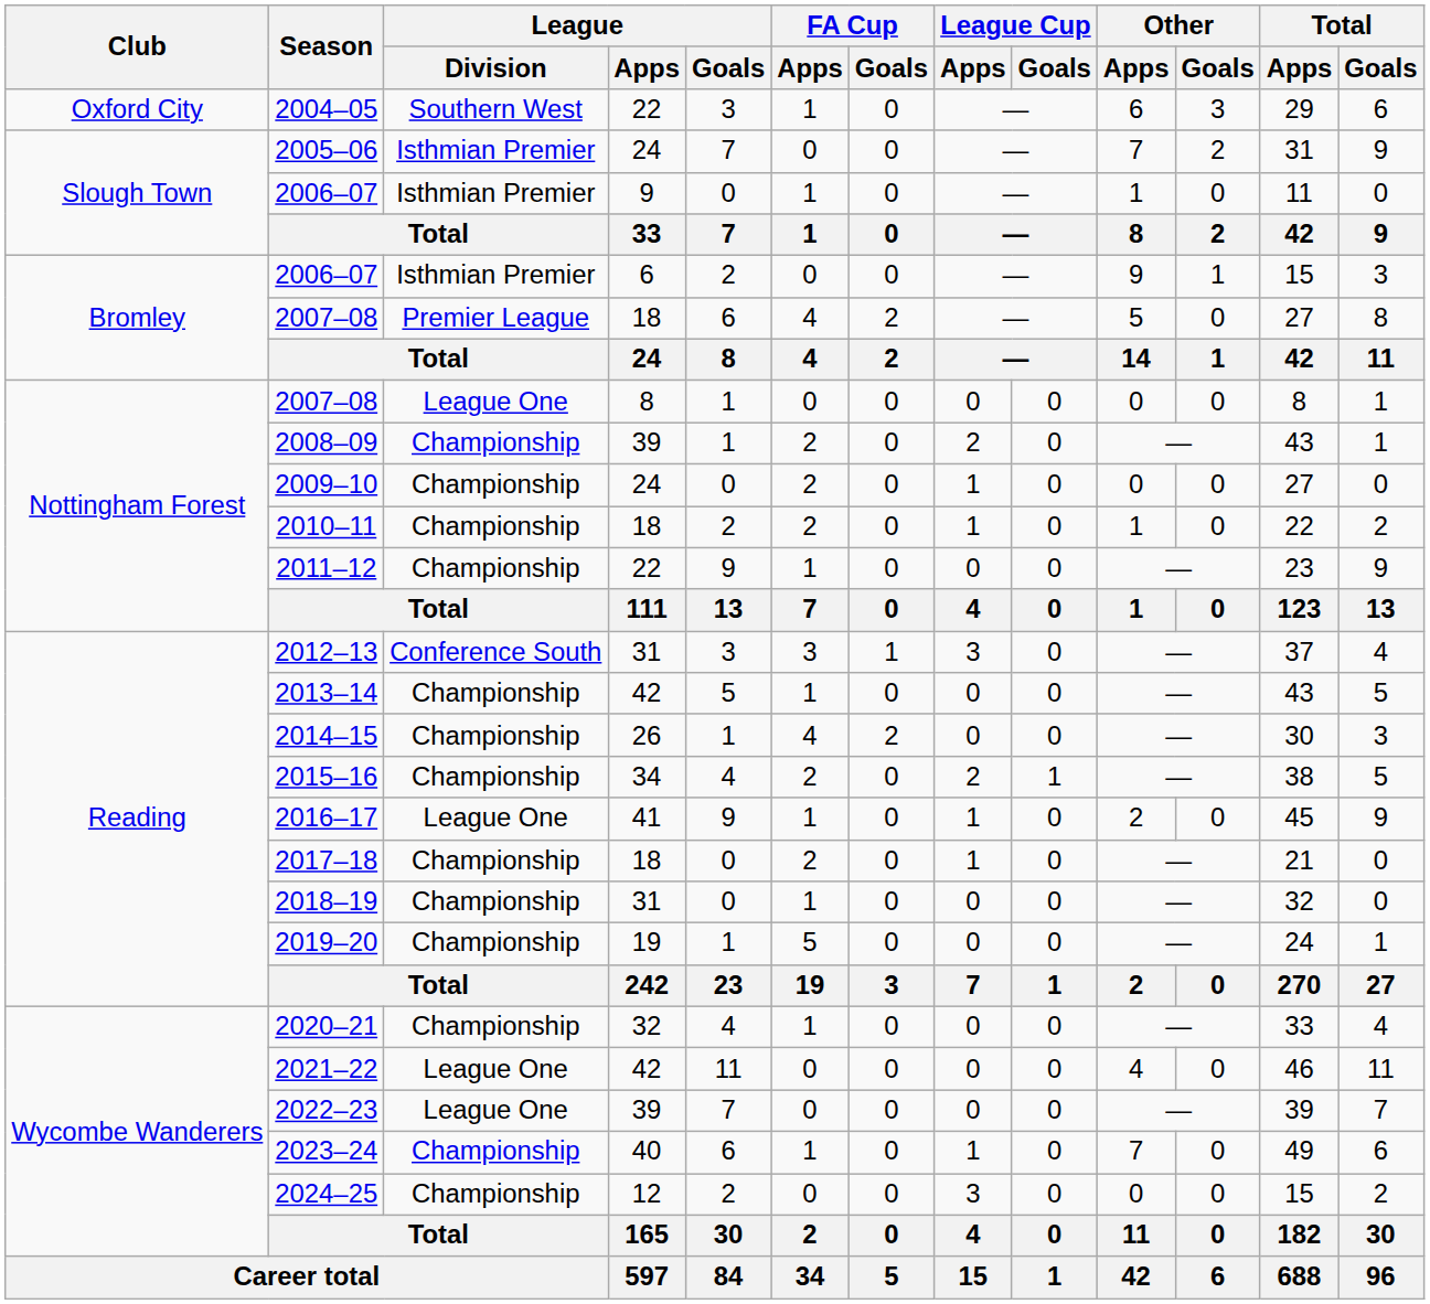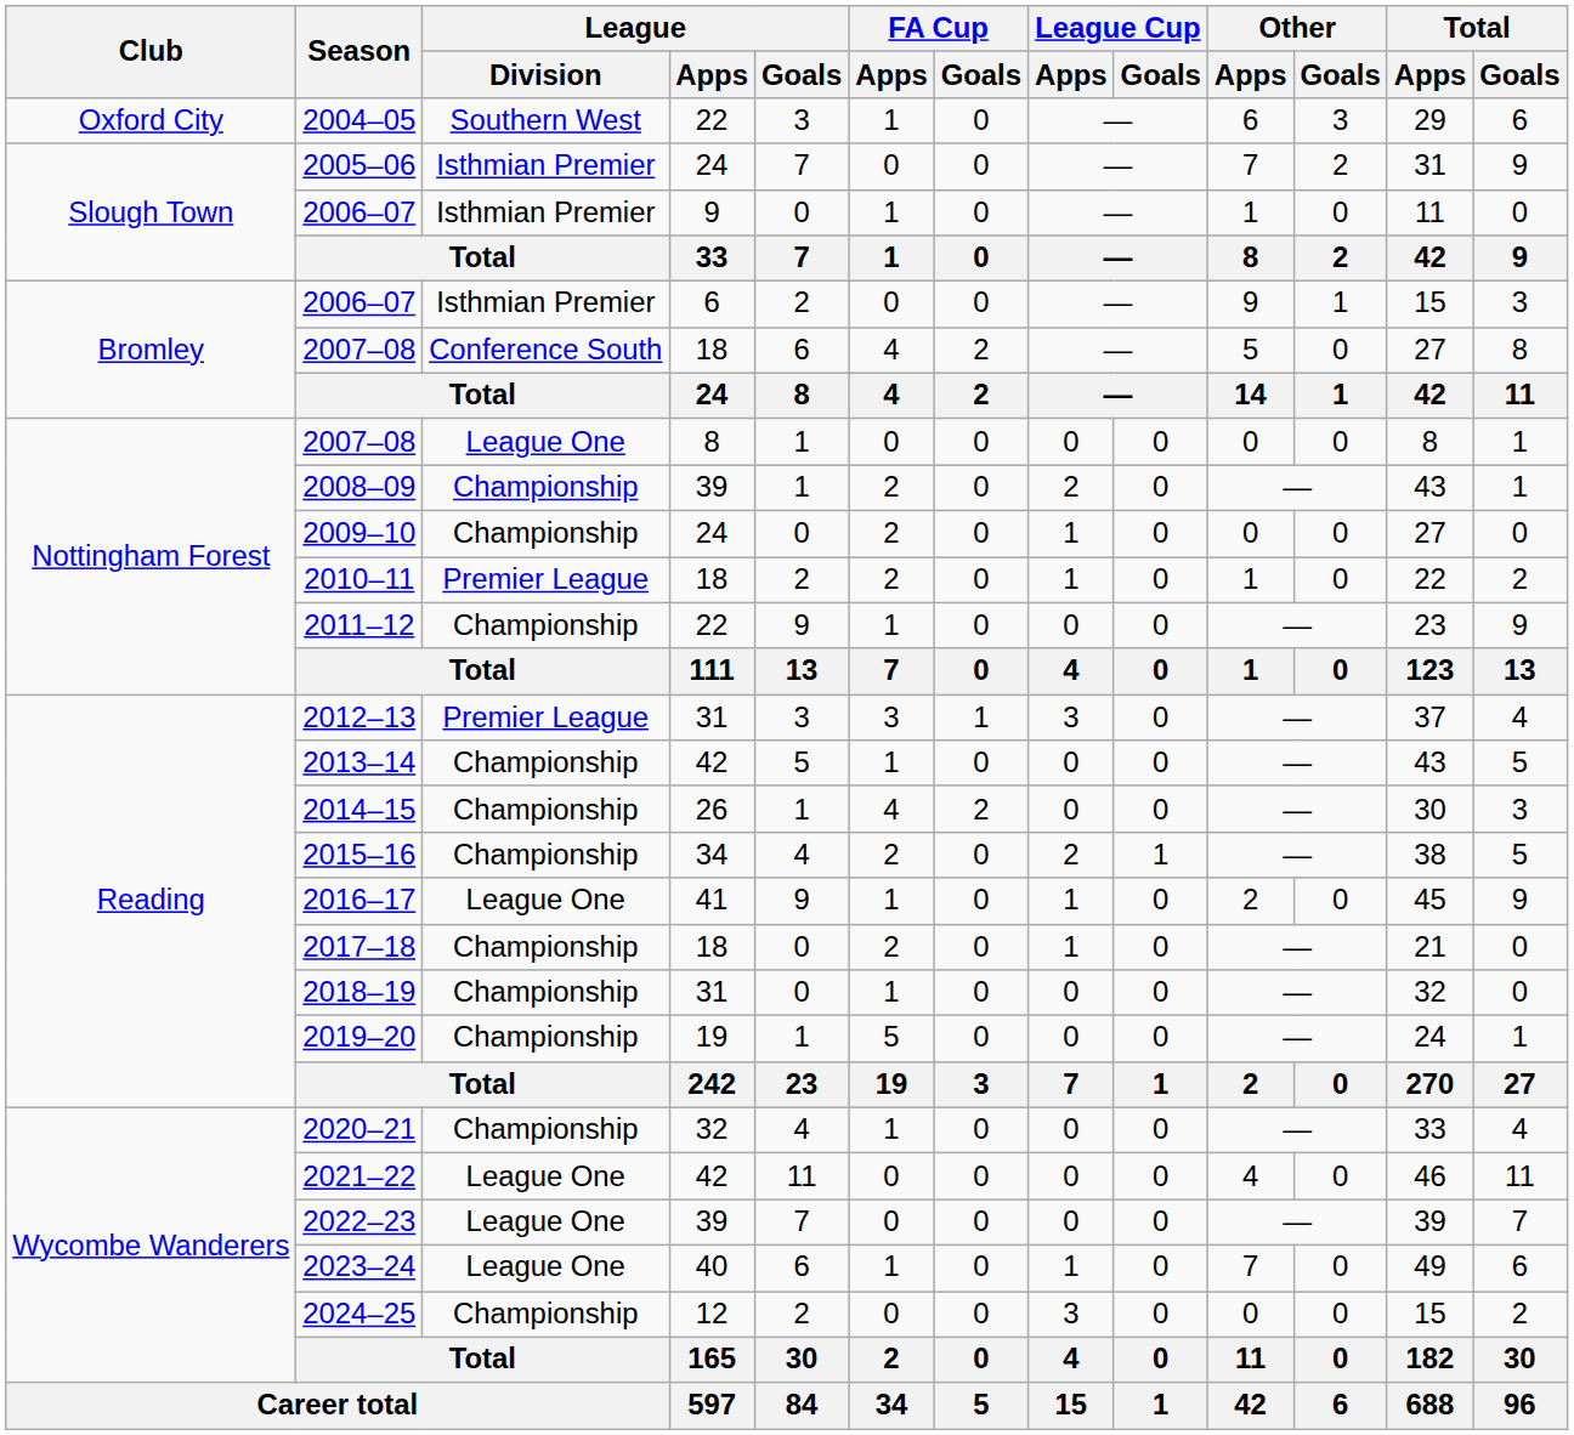2007–08 / 18 | League / Division: Premier League -> Conference South
2010–11 | League / Division: Championship -> Premier League
2012–13 | League / Division: Conference South -> Premier League
2023–24 | League / Division: Championship -> League One
